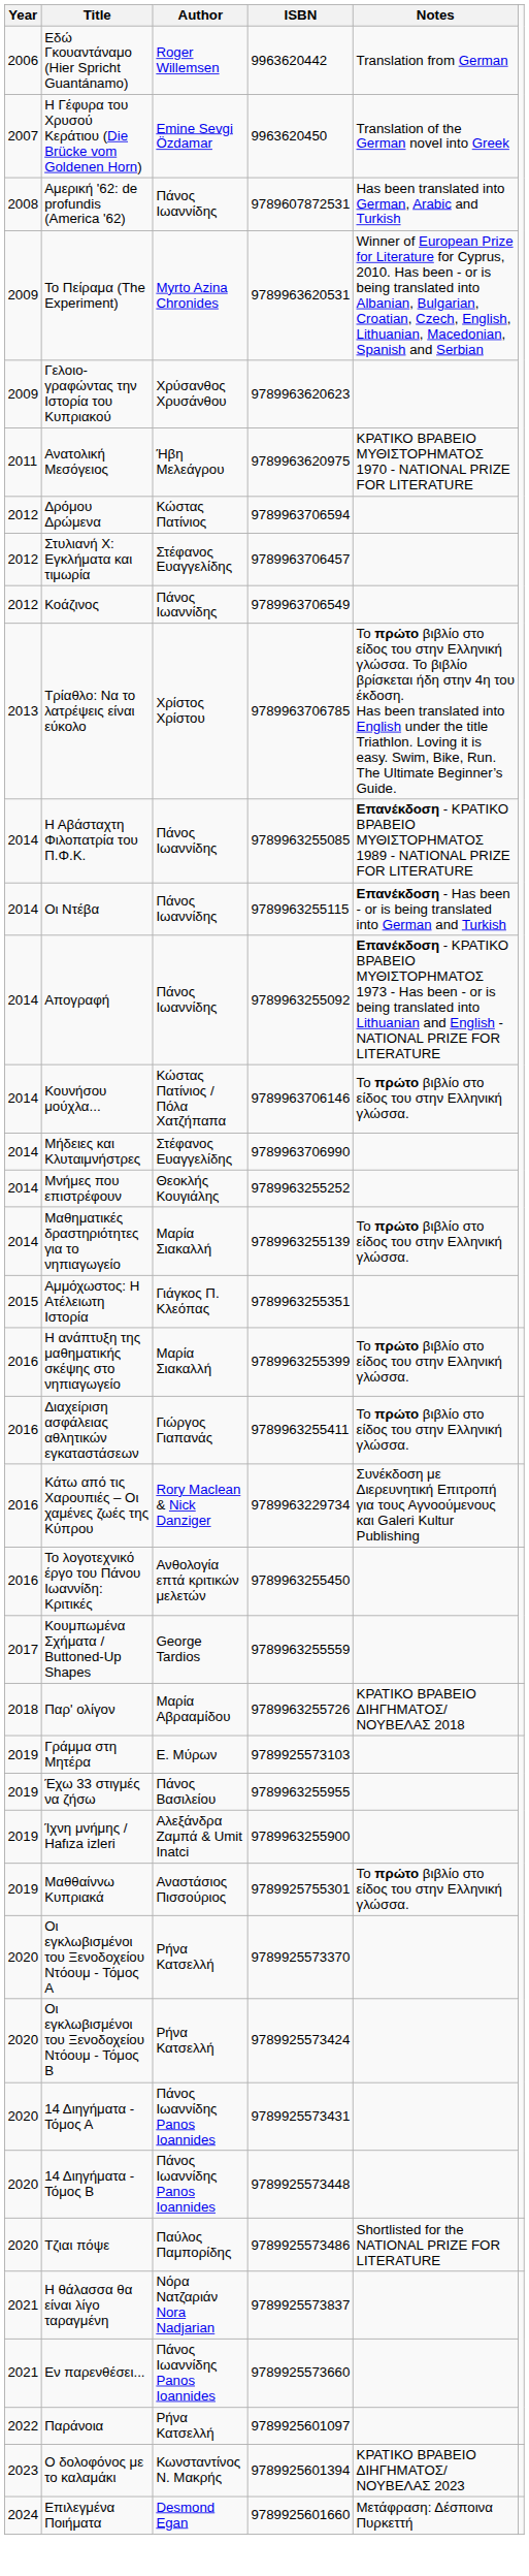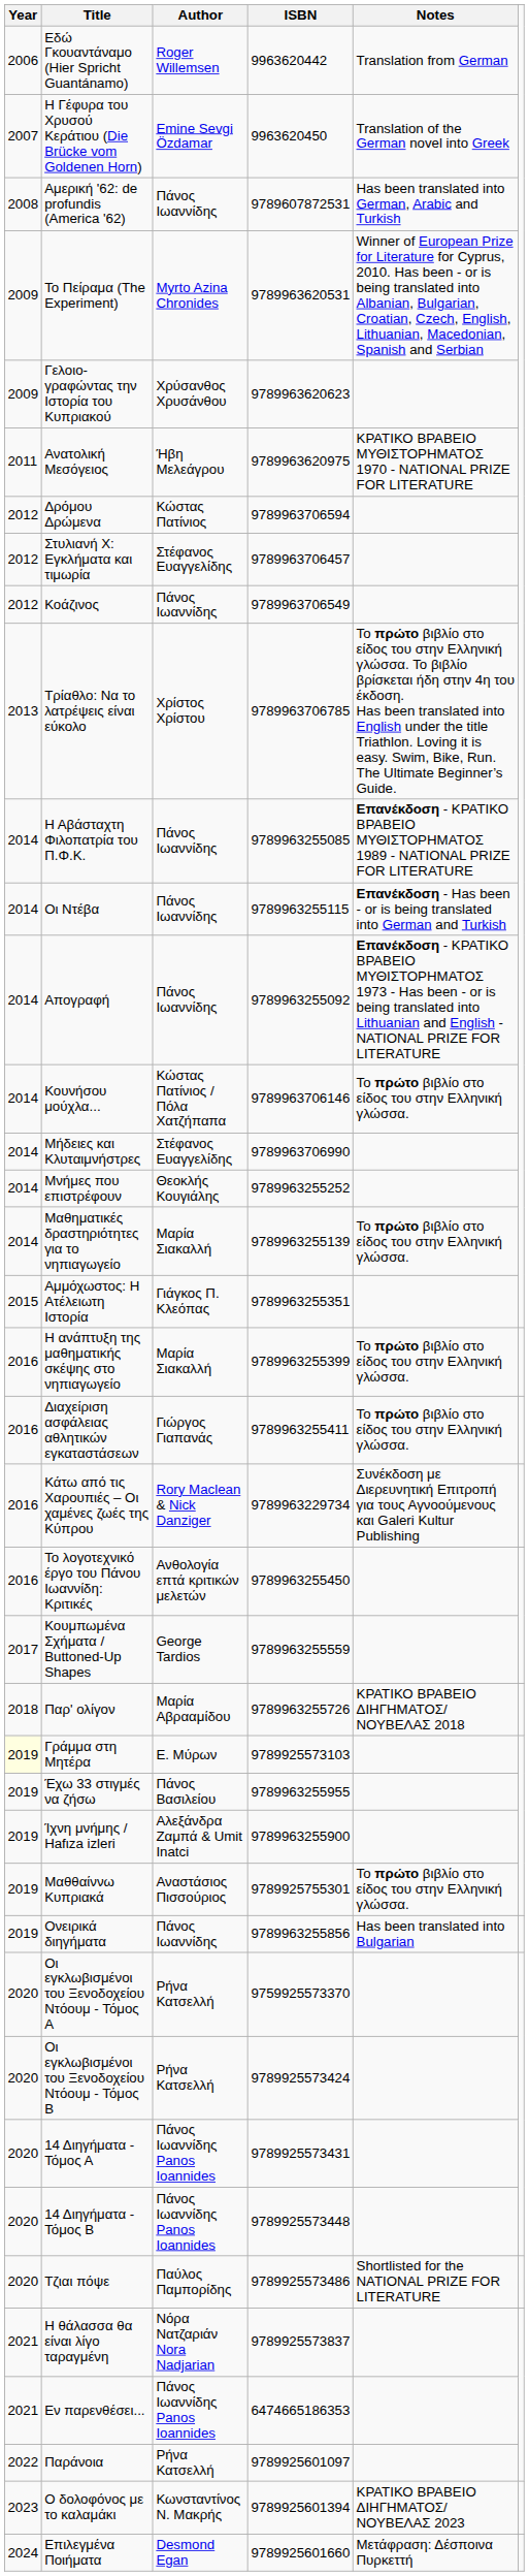Γράμμα στη Μητέρα | Year: no background -> lightyellow background
+ row: 2019 | Ονειρικά διηγήματα | Πάνος Ιωαννίδης | 9789963255856 | Has been translated into Bulgarian
Οι εγκλωβισμένοι του Ξενοδοχείου Ντόουμ - Τόμος Α | ISBN: 9789925573370 -> 9759925573370
Εν παρενθέσει... | ISBN: 9789925573660 -> 6474665186353
